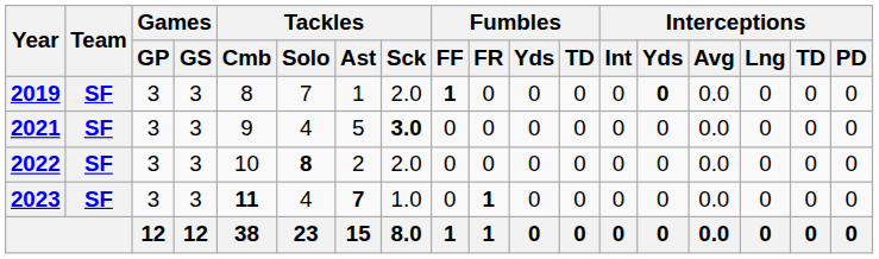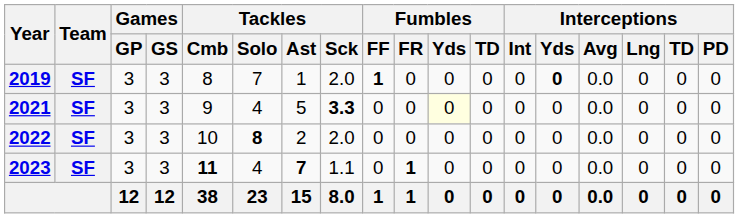2021 | Tackles / Sck: 3.0 -> 3.3
2021 | Fumbles / Yds: no background -> lightyellow background
2023 | Tackles / Sck: 1.0 -> 1.1
